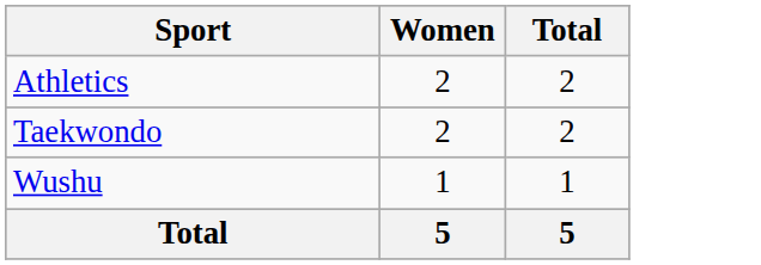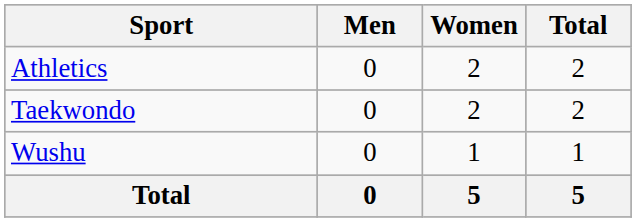+ column: Men | 0 | 0 | 0 | 0
